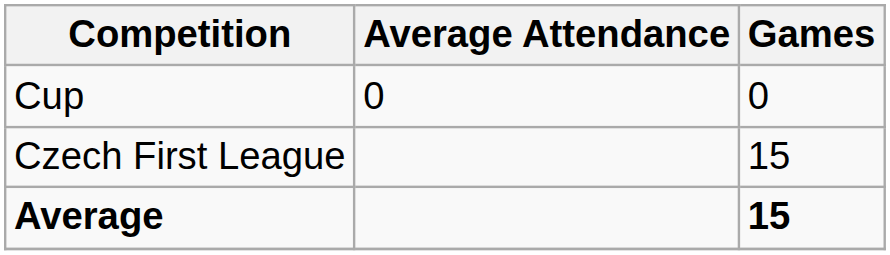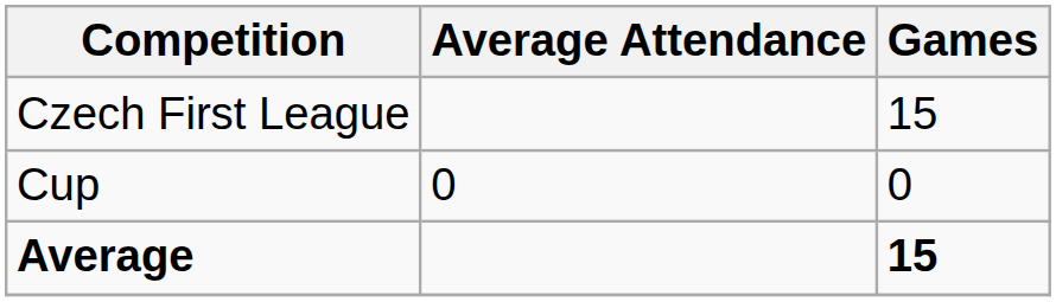rows swapped: Czech First League <-> Cup
